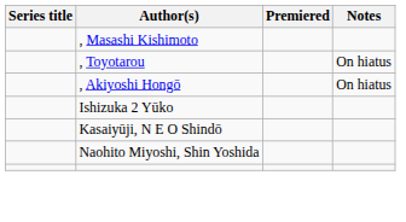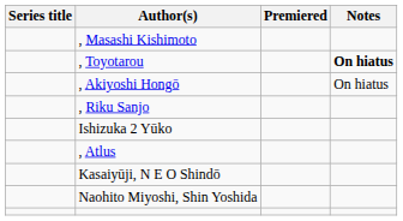, Toyotarou | Notes: normal -> bold
+ row: , Riku Sanjo
+ row: , Atlus
